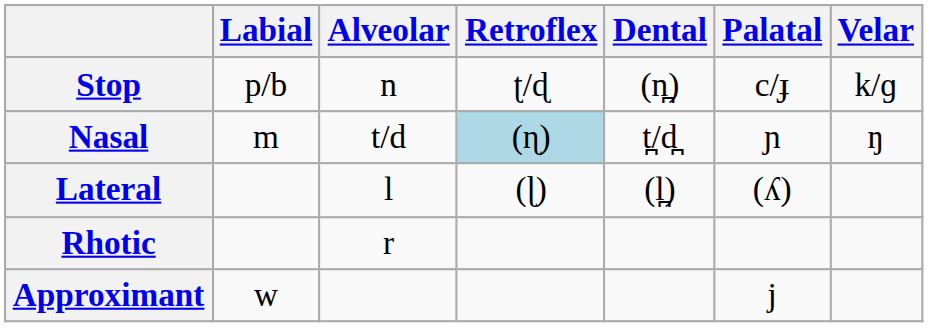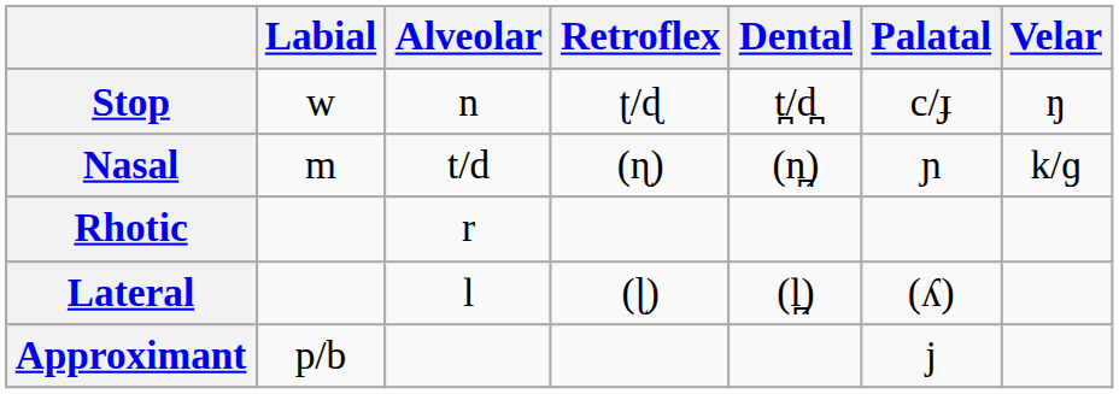Stop | Labial: p/b -> w
Stop | Dental: (n̪) -> t̪/d̪
Stop | Velar: k/ɡ -> ŋ
Nasal | Retroflex: lightblue background -> no background
Nasal | Dental: t̪/d̪ -> (n̪)
Nasal | Velar: ŋ -> k/ɡ
rows swapped: Lateral <-> Rhotic
Approximant | Labial: w -> p/b
